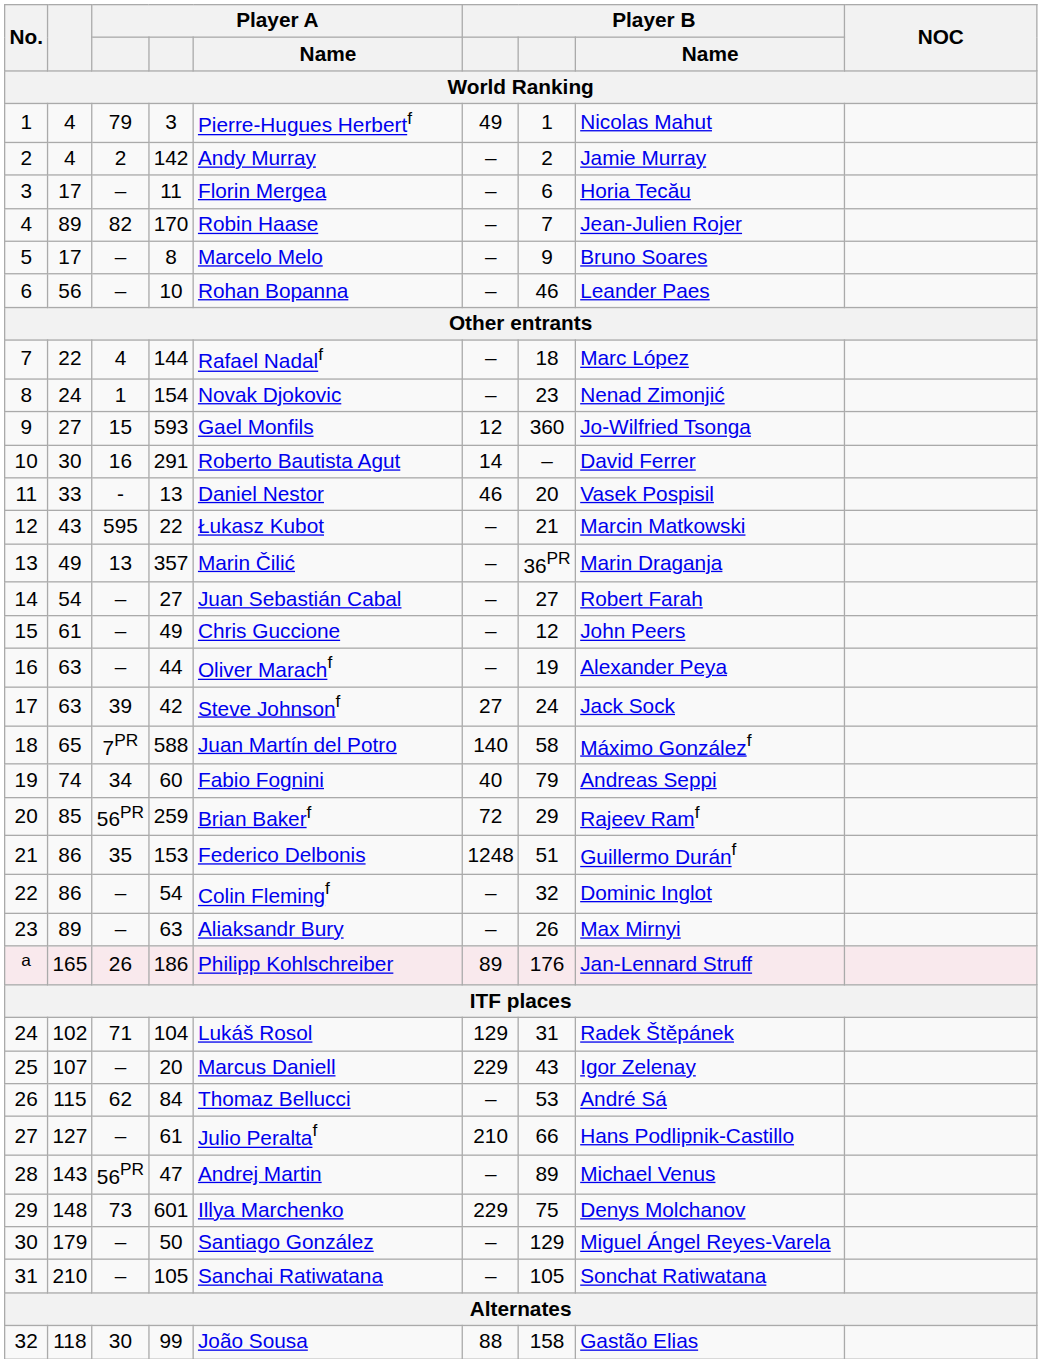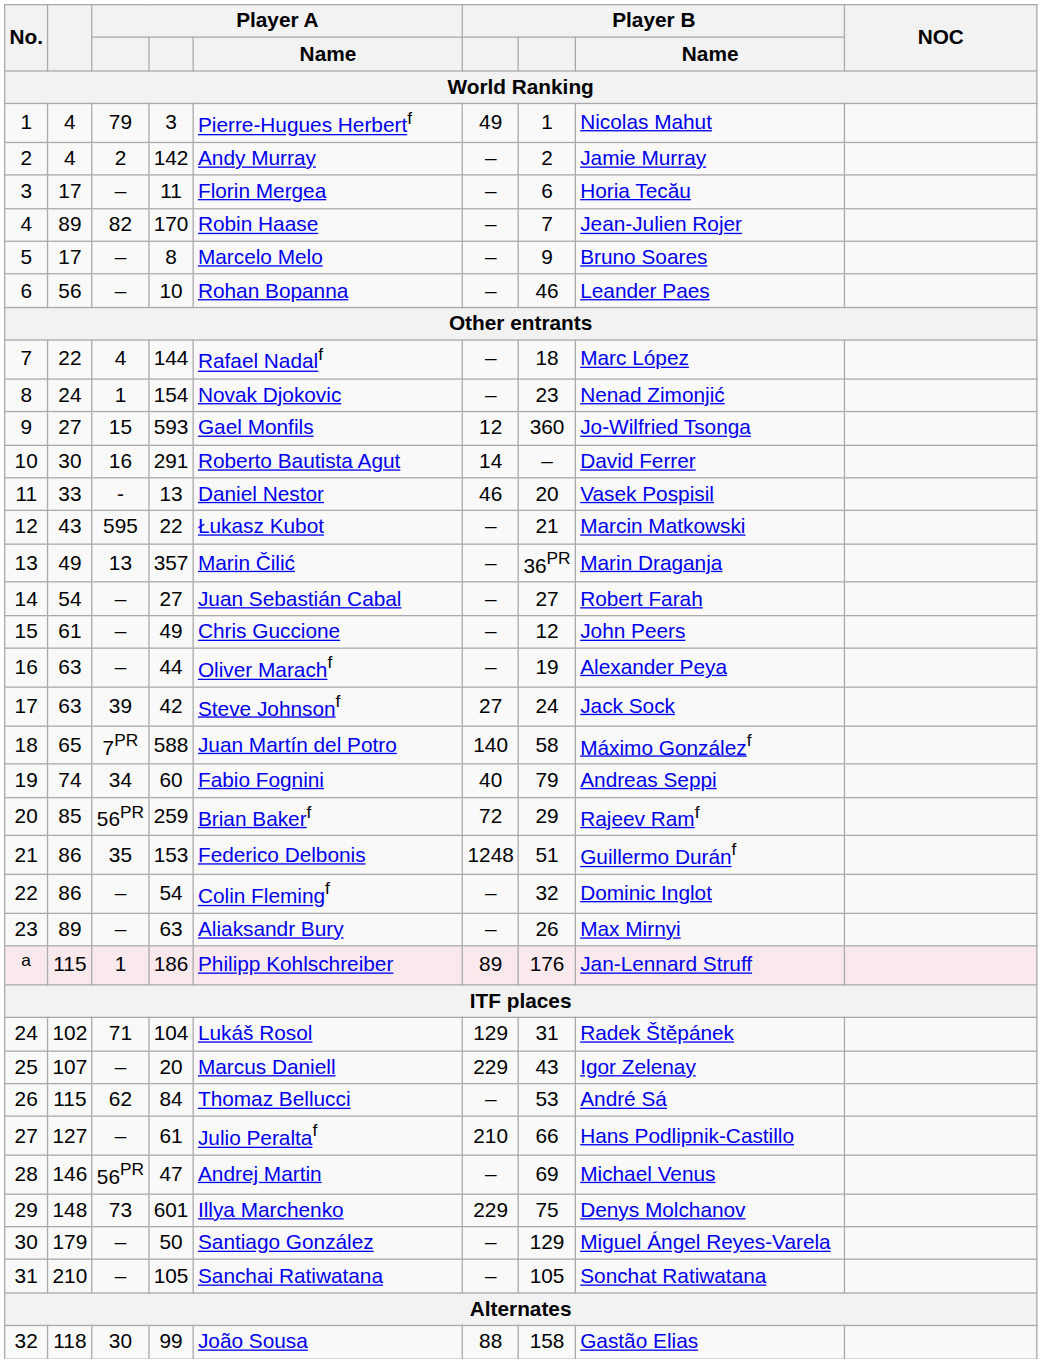a | column 2: 165 -> 115
a | column 3: 26 -> 1
28 | column 2: 143 -> 146
28 | column 7: 89 -> 69
